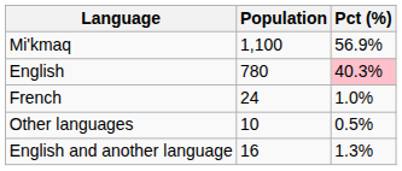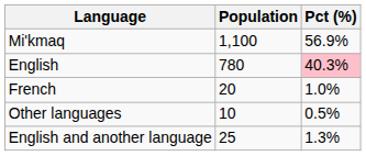French | Population: 24 -> 20
English and another language | Population: 16 -> 25
